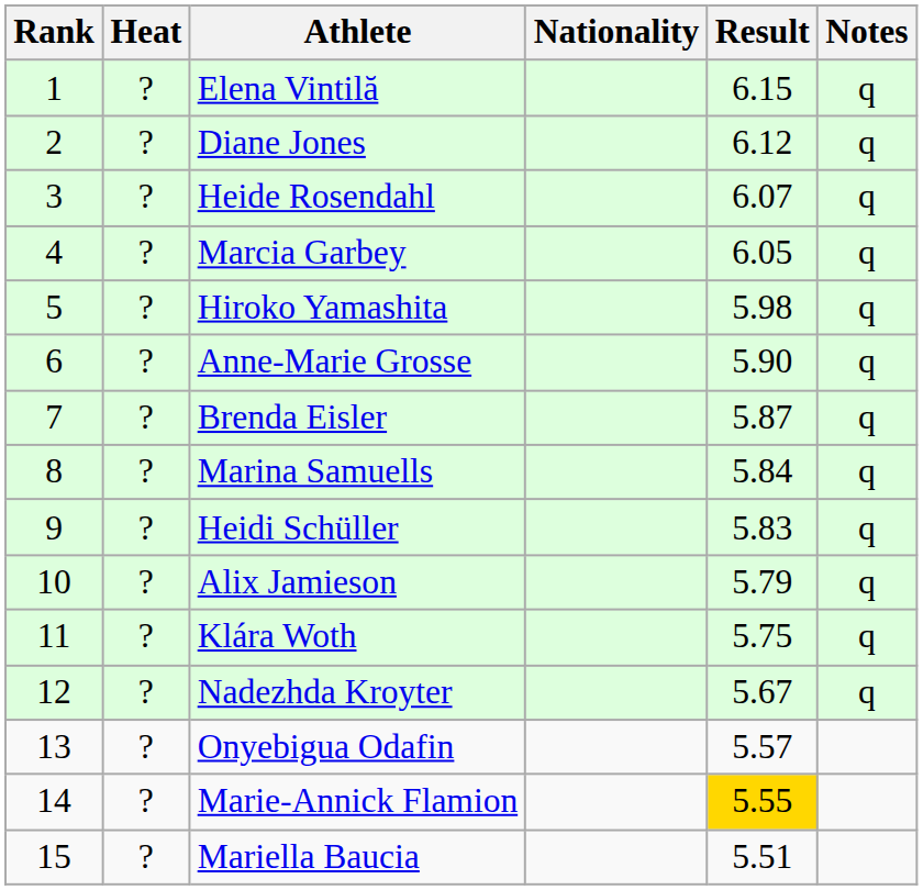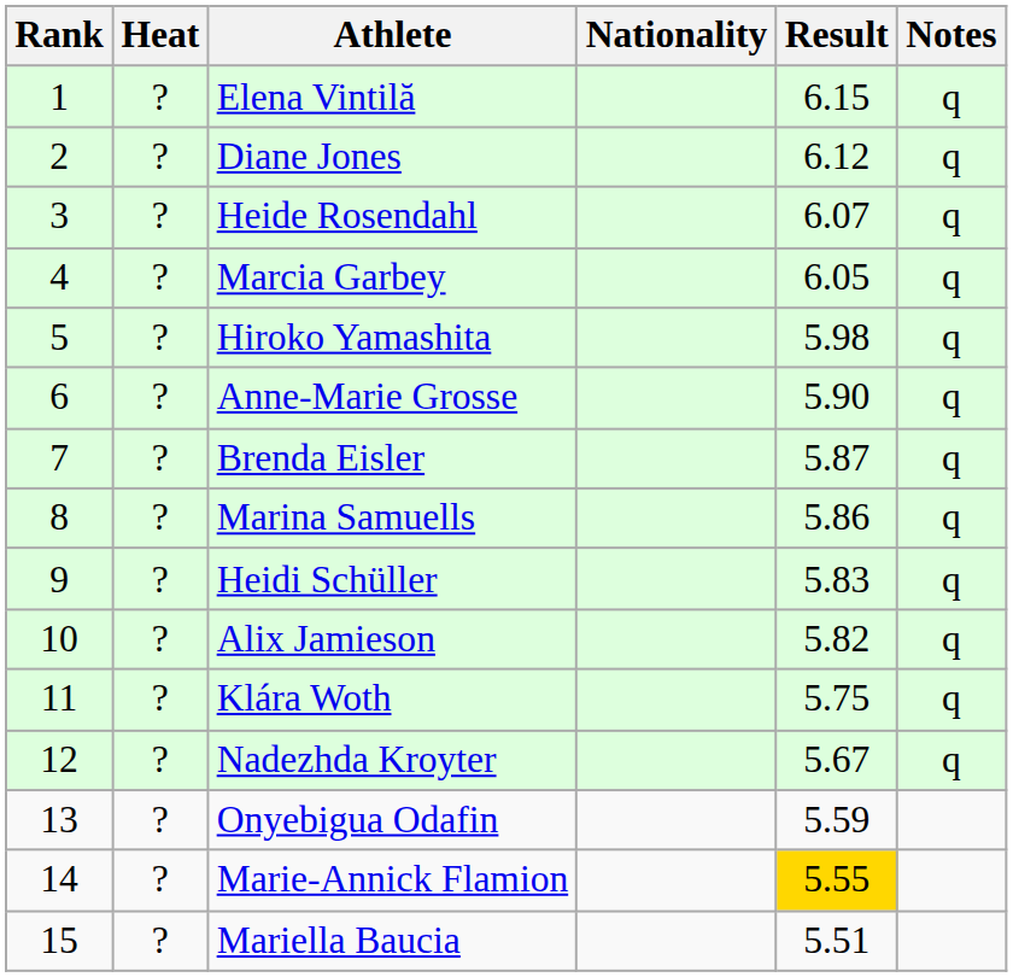Marina Samuells | Result: 5.84 -> 5.86
Alix Jamieson | Result: 5.79 -> 5.82
Onyebigua Odafin | Result: 5.57 -> 5.59
